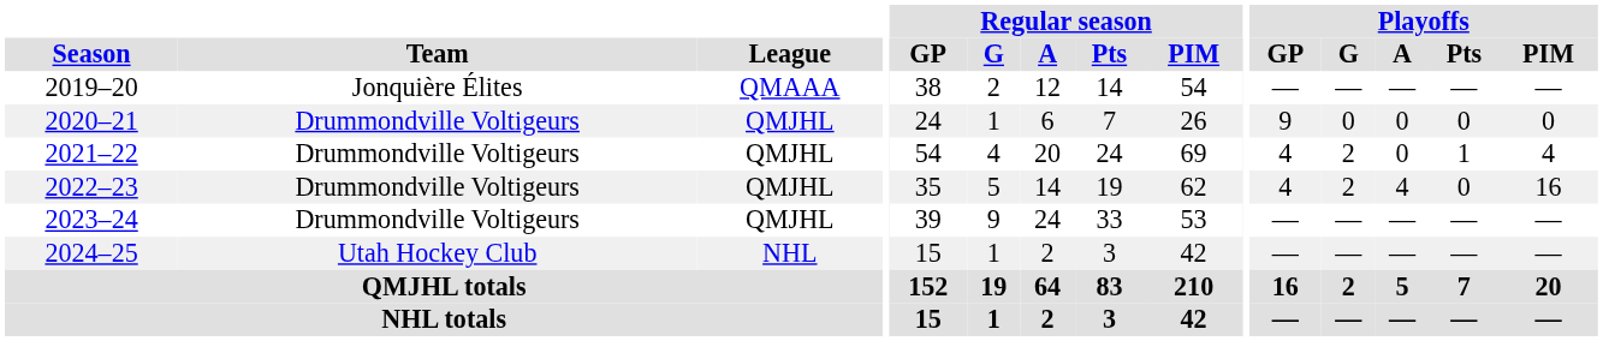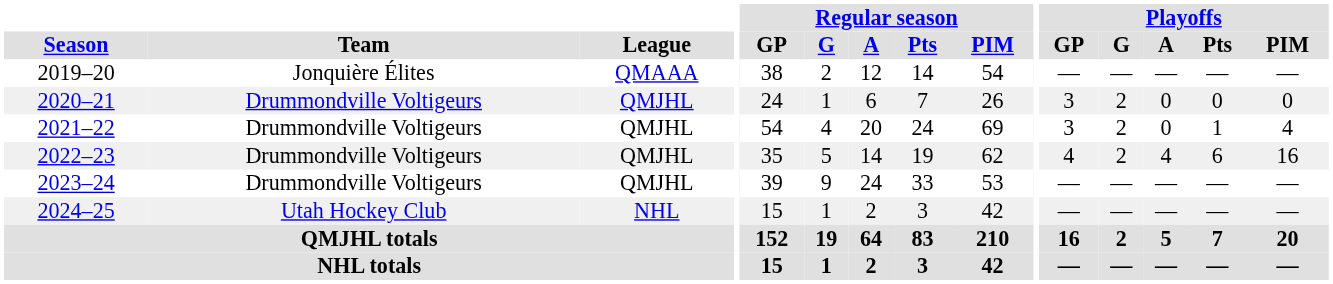2020–21 | Playoffs / GP: 9 -> 3
2020–21 | Playoffs / G: 0 -> 2
2021–22 | Playoffs / GP: 4 -> 3
2022–23 | Playoffs / Pts: 0 -> 6
